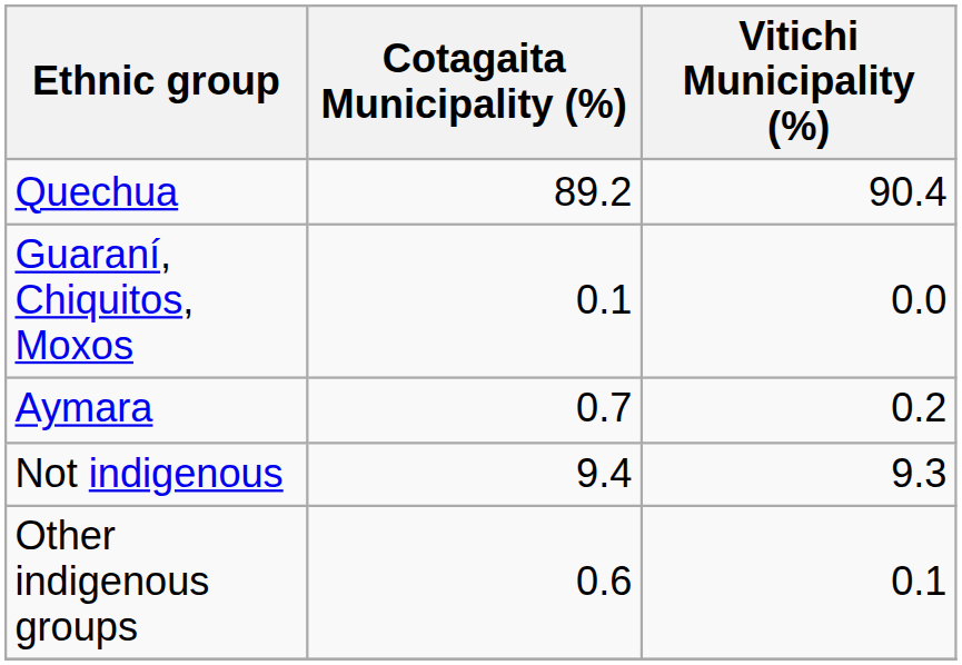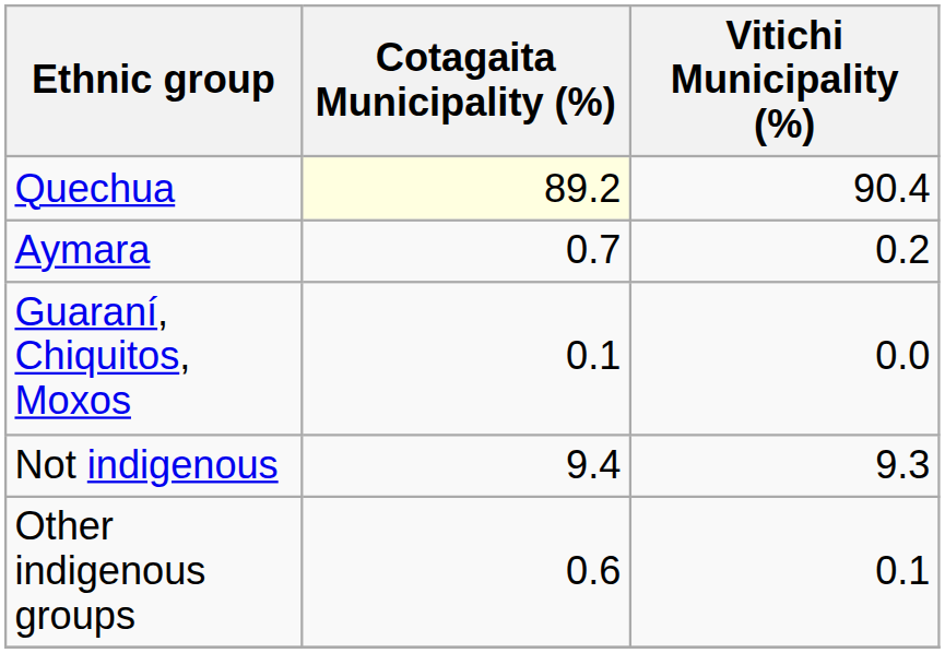Quechua | Cotagaita Municipality (%): no background -> lightyellow background
rows swapped: Aymara <-> Guaraní, Chiquitos, Moxos
